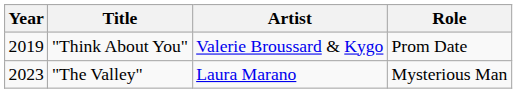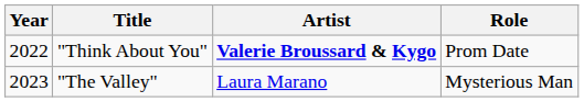"Think About You" | Year: 2019 -> 2022
"Think About You" | Artist: normal -> bold
